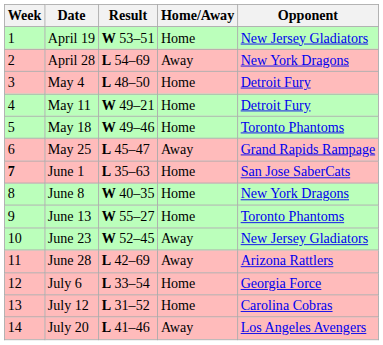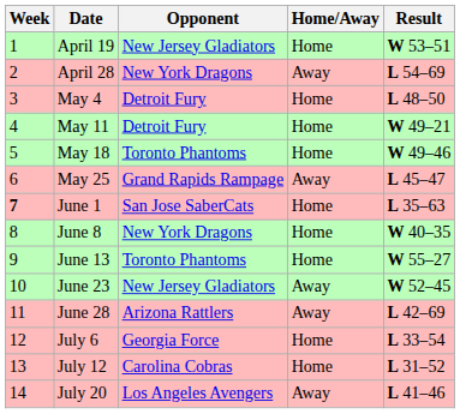columns swapped: Opponent <-> Result
